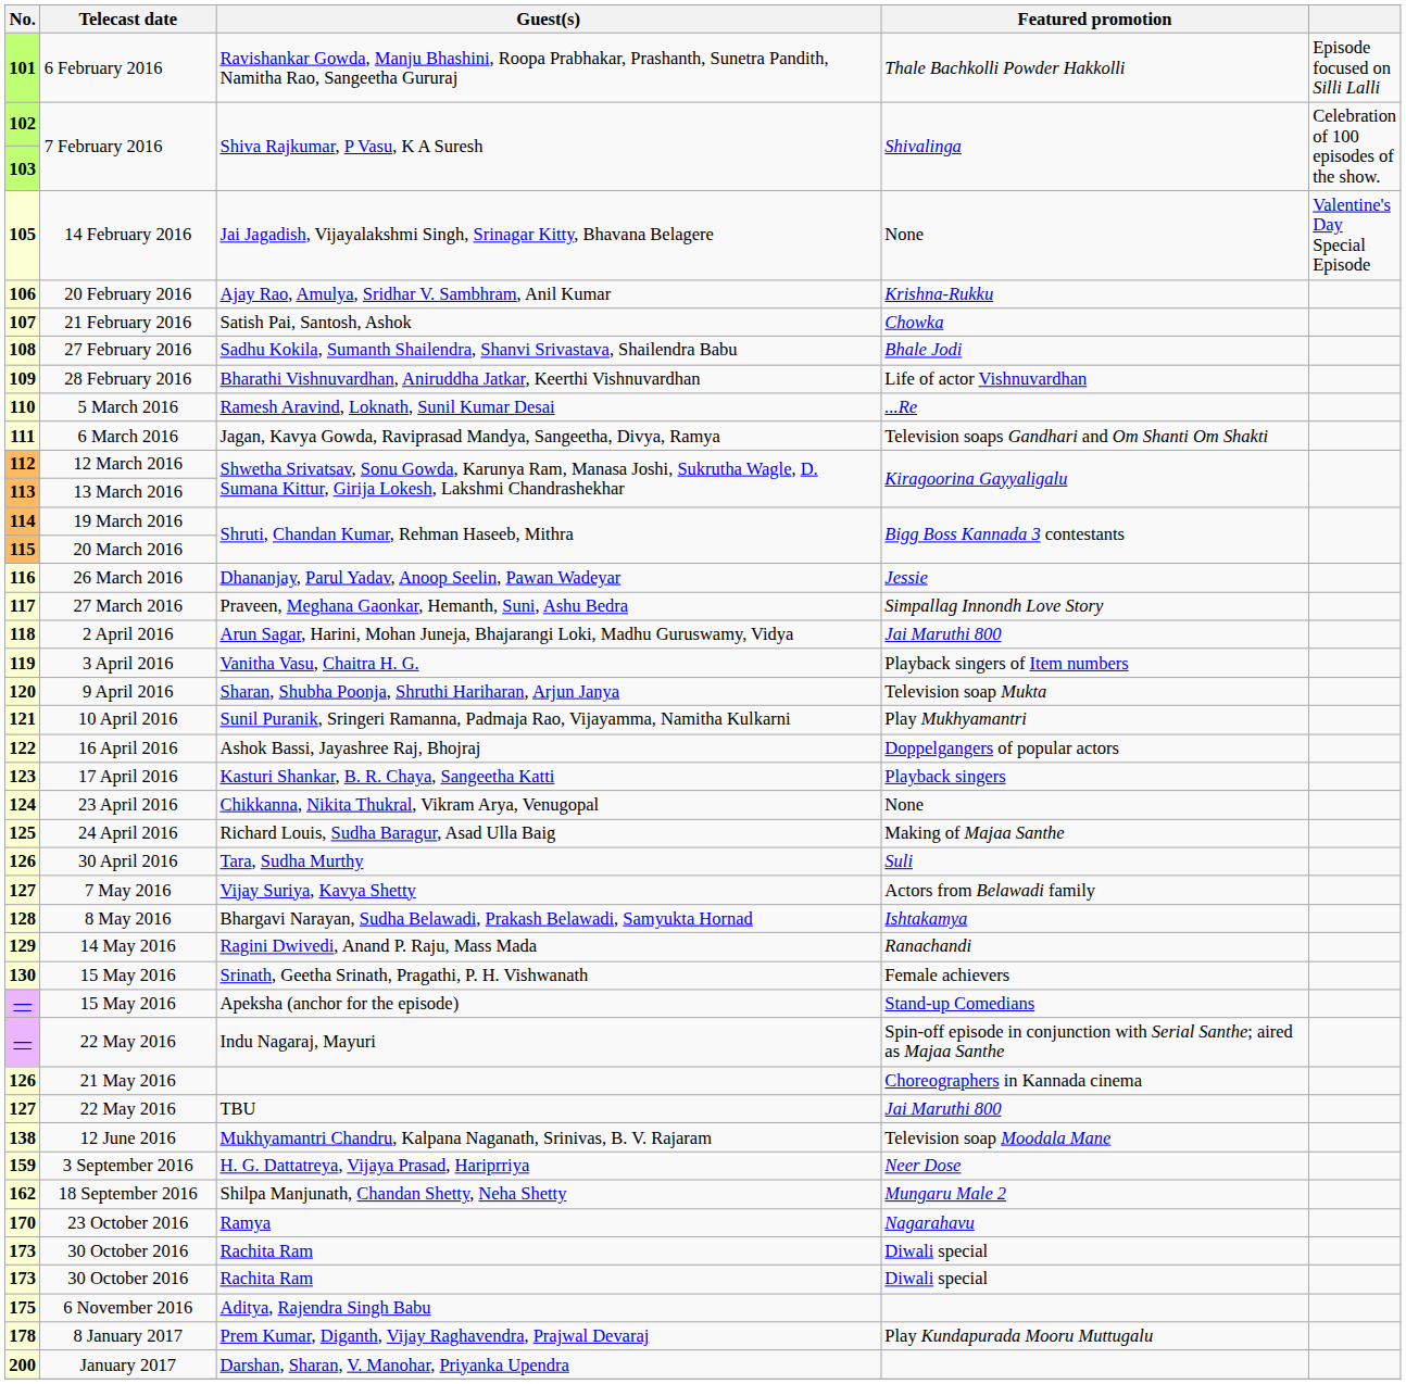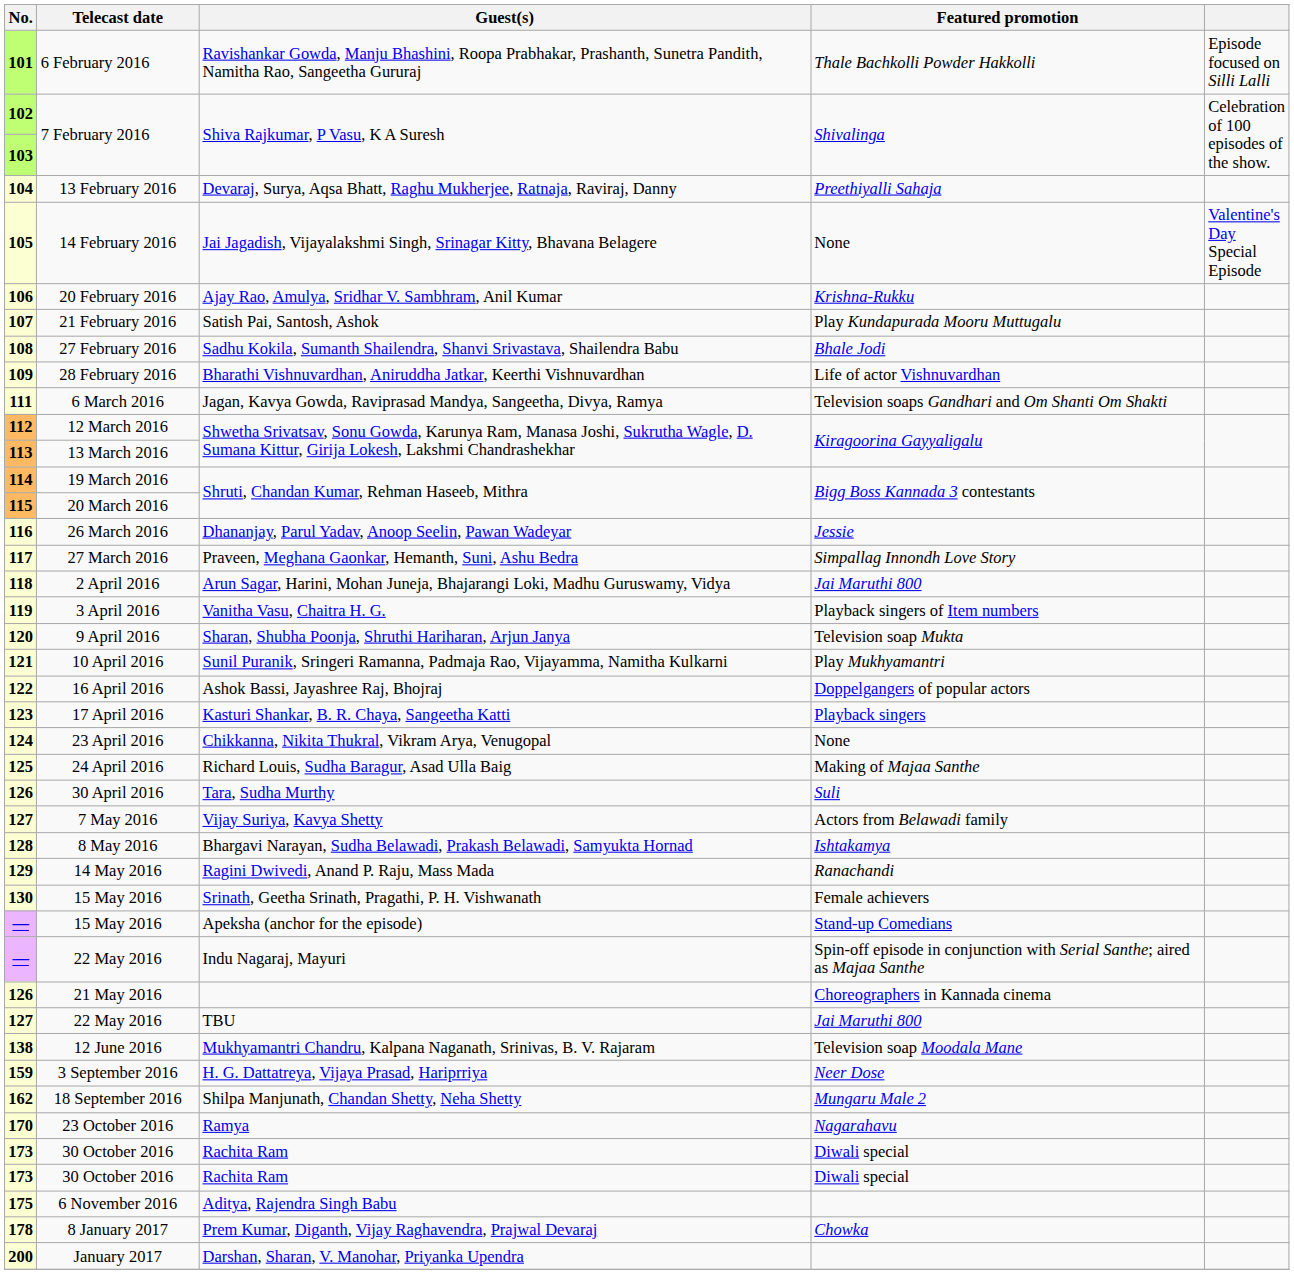+ row: 104 | 13 February 2016 | Devaraj, Surya, Aqsa Bhatt, Raghu Mukherjee, Ratnaja, Raviraj, Danny | Preethiyalli Sahaja
107 | Featured promotion: Chowka -> Play Kundapurada Mooru Muttugalu
- row: 110 | 5 March 2016 | Ramesh Aravind, Loknath, Sunil Kumar Desai | ...Re
178 | Featured promotion: Play Kundapurada Mooru Muttugalu -> Chowka
